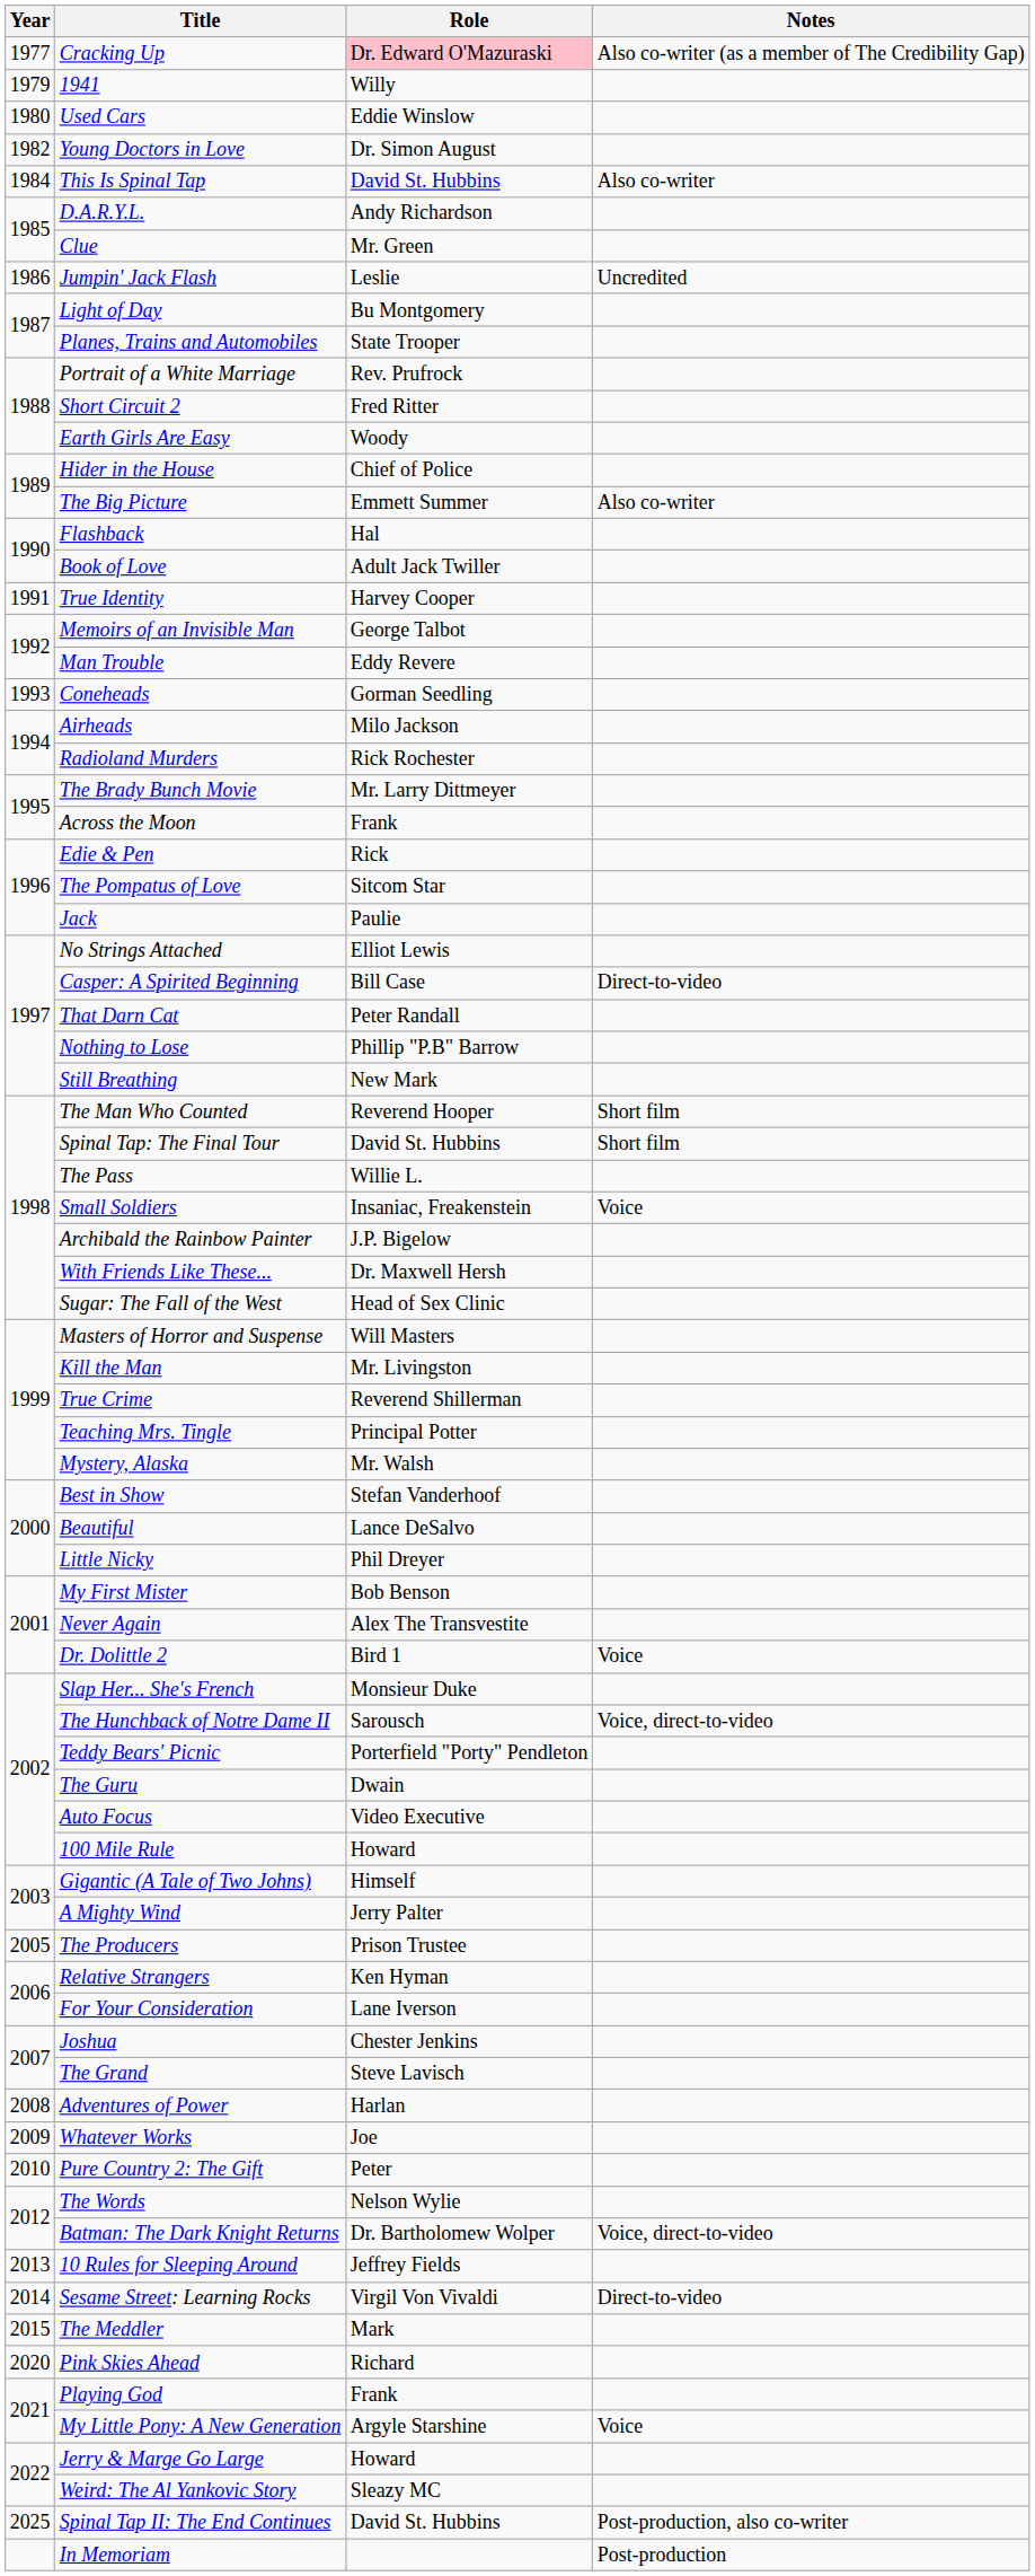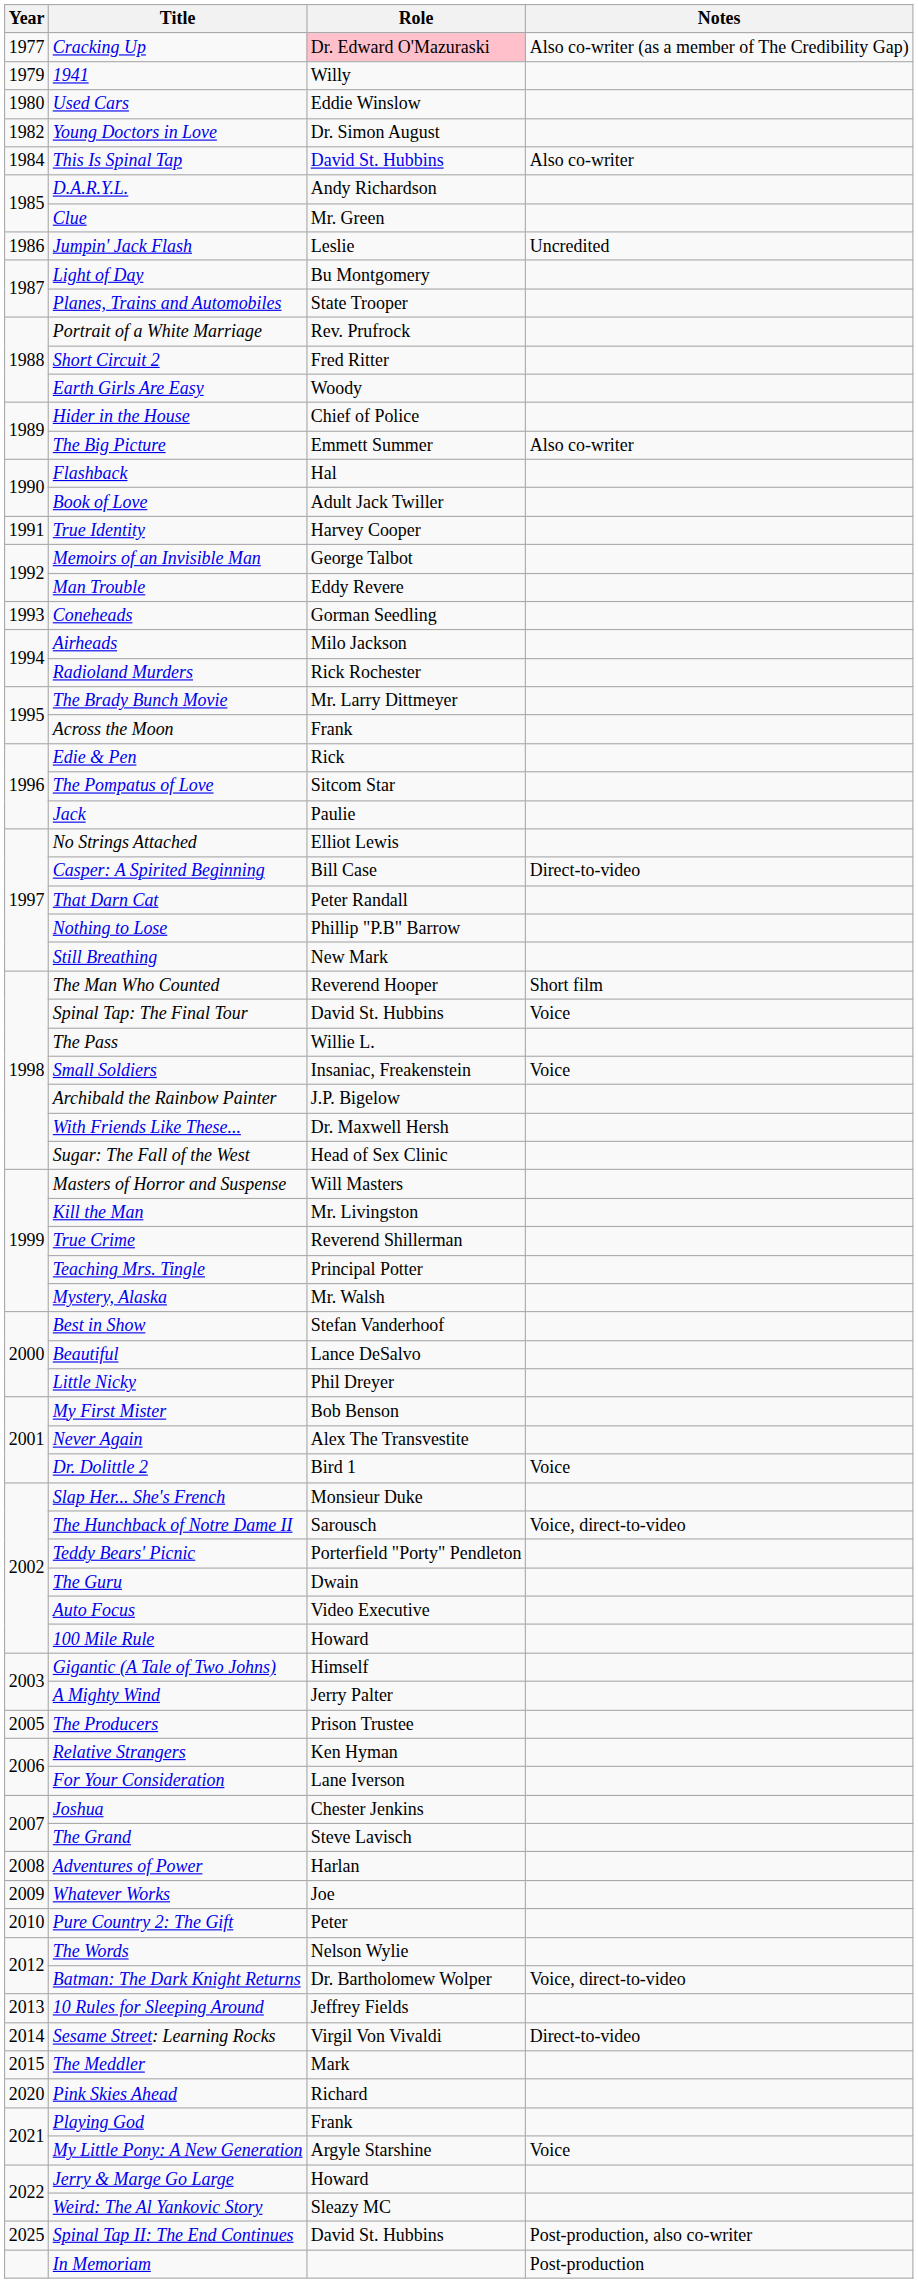Spinal Tap: The Final Tour | Notes: Short film -> Voice
